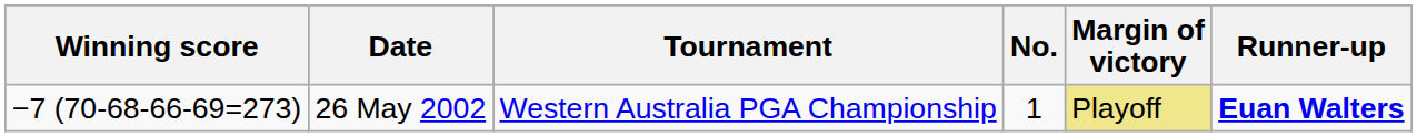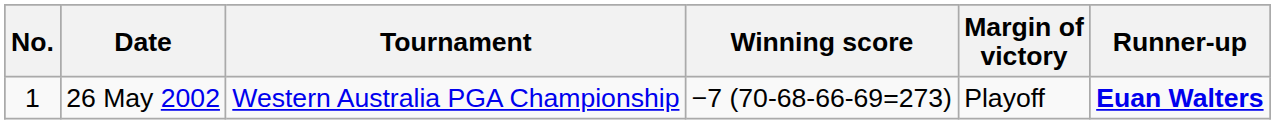columns swapped: No. <-> Winning score
26 May 2002 | Margin of victory: khaki background -> no background
